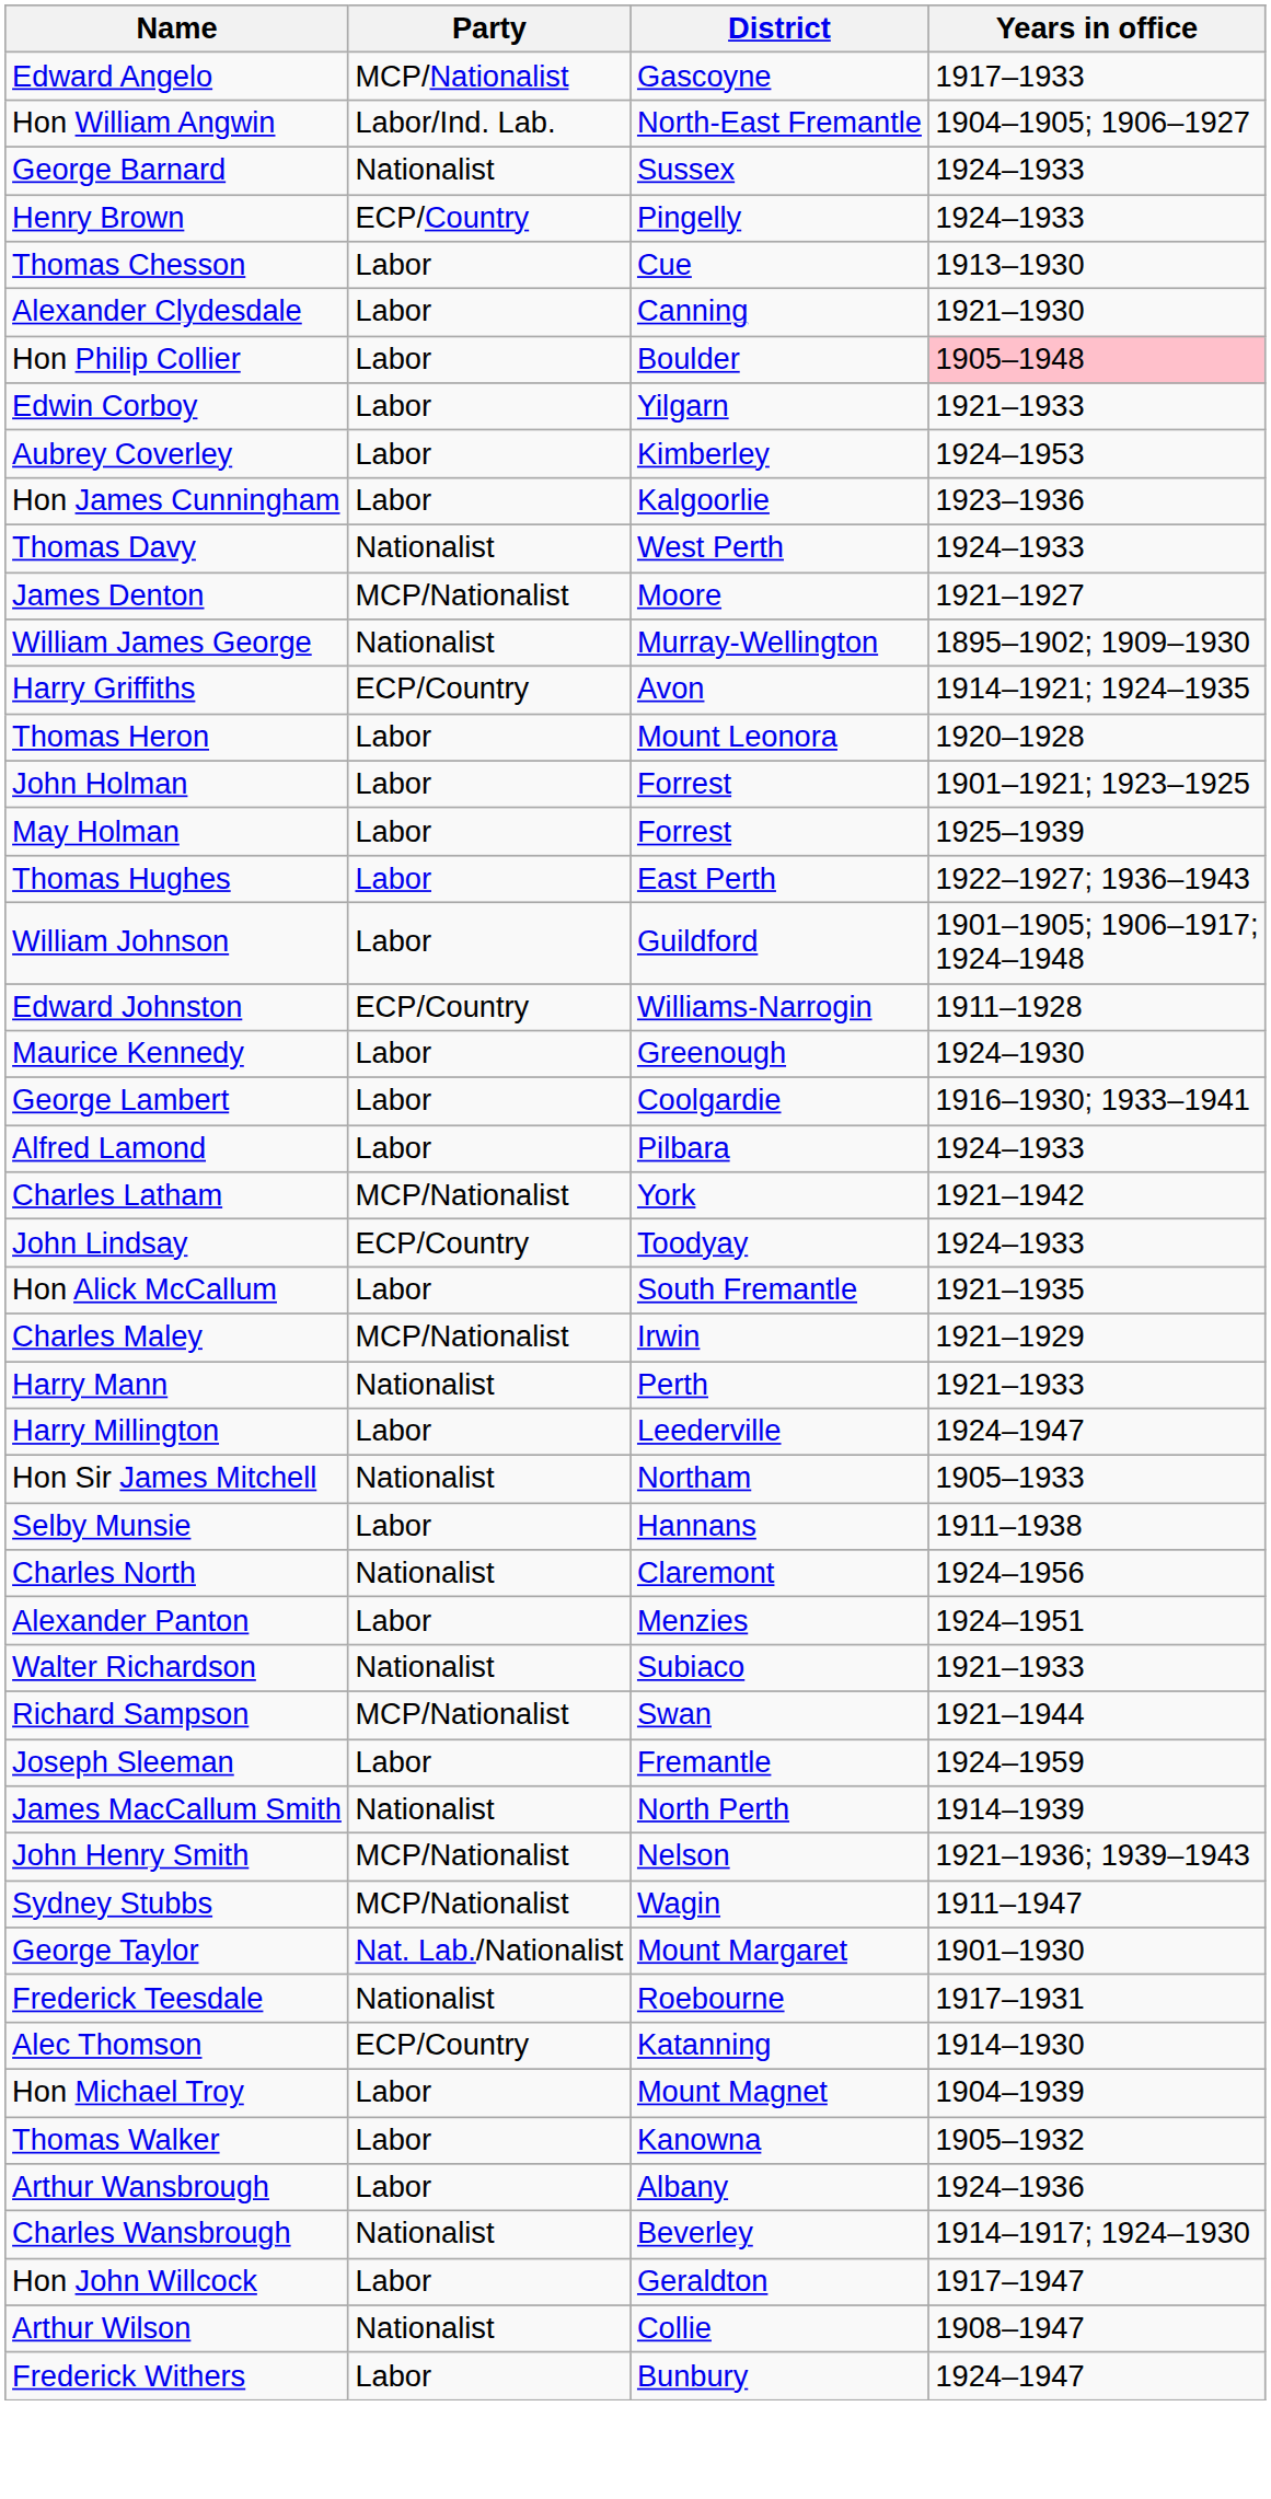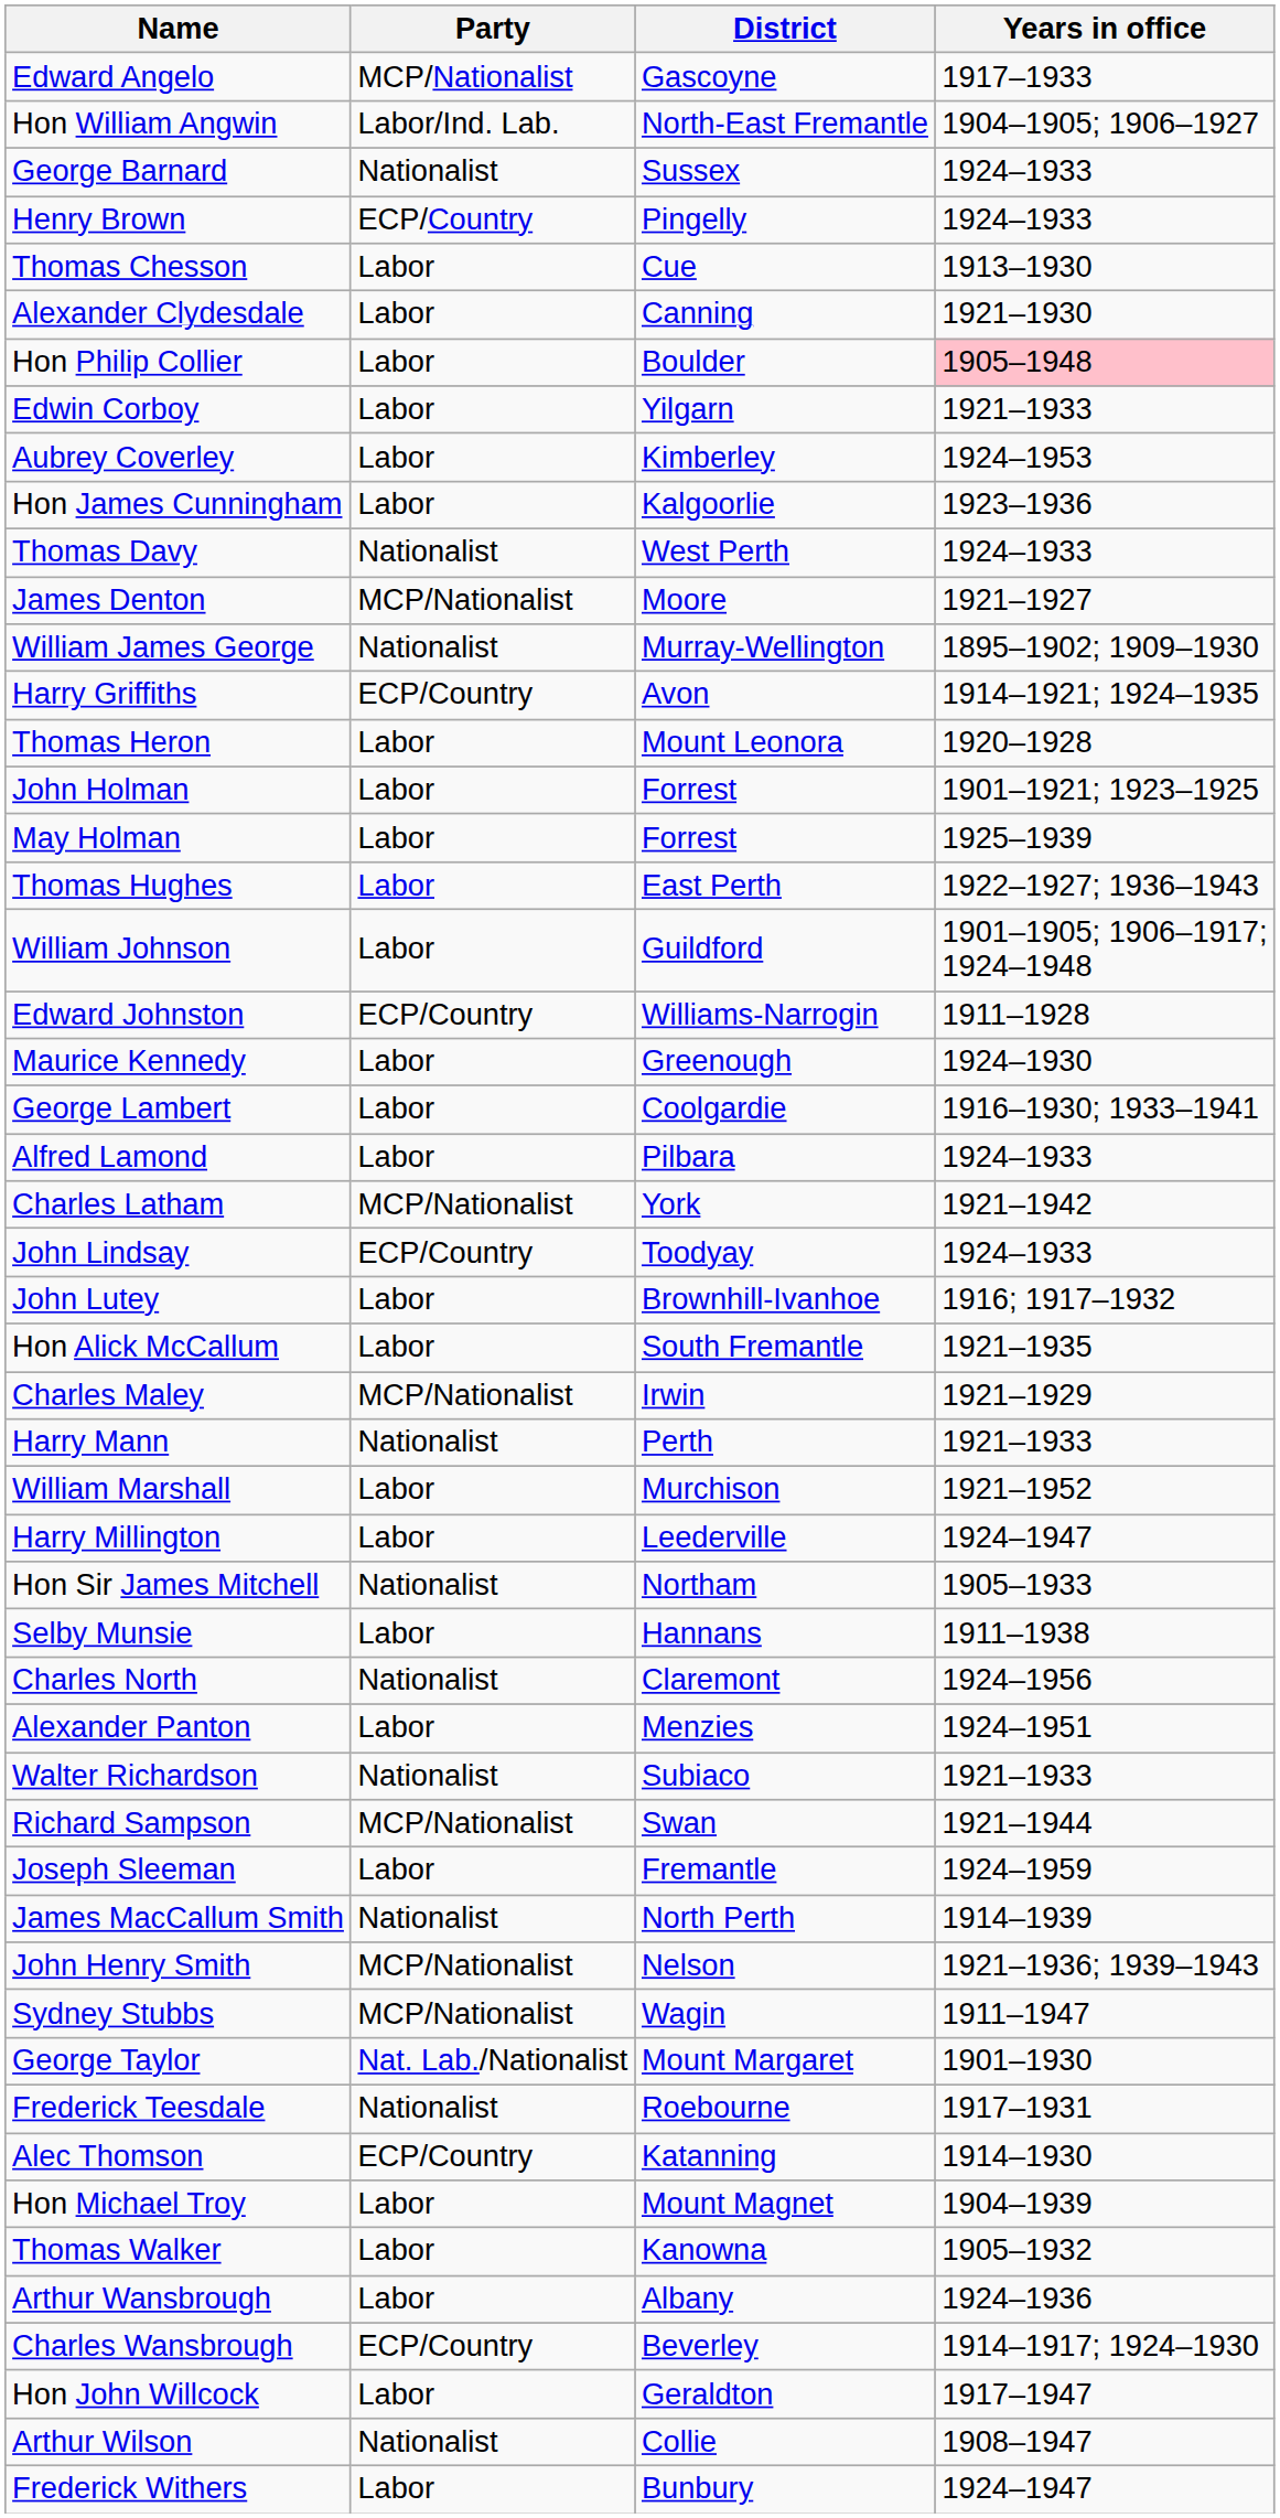+ row: John Lutey | Labor | Brownhill-Ivanhoe | 1916; 1917–1932
+ row: William Marshall | Labor | Murchison | 1921–1952
Charles Wansbrough | Party: Nationalist -> ECP/Country
